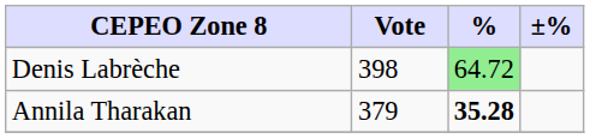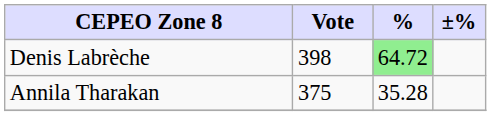Annila Tharakan | Vote: 379 -> 375
Annila Tharakan | %: bold -> normal
